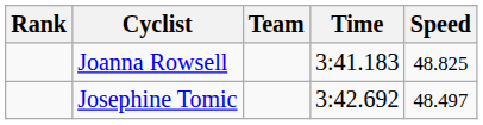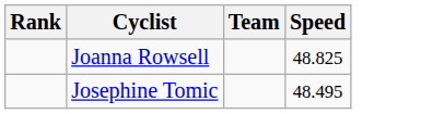- column: Time | 3:41.183 | 3:42.692
Josephine Tomic | Speed: 48.497 -> 48.495
